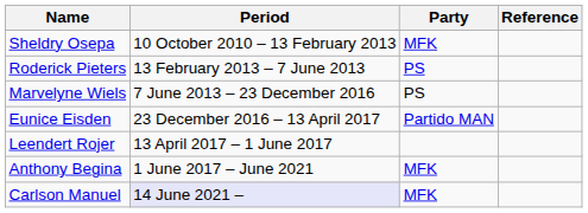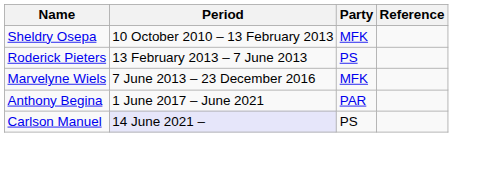Marvelyne Wiels | Party: PS -> MFK
- row: Eunice Eisden | 23 December 2016 – 13 April 2017 | Partido MAN
- row: Leendert Rojer | 13 April 2017 – 1 June 2017
Anthony Begina | Party: MFK -> PAR
Carlson Manuel | Party: MFK -> PS
